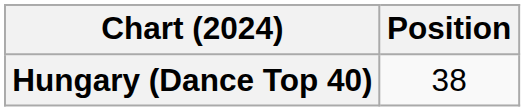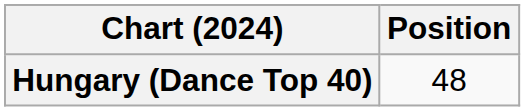Hungary (Dance Top 40) | Position: 38 -> 48
